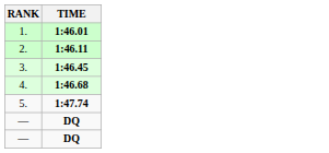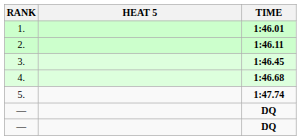+ column: HEAT 5
